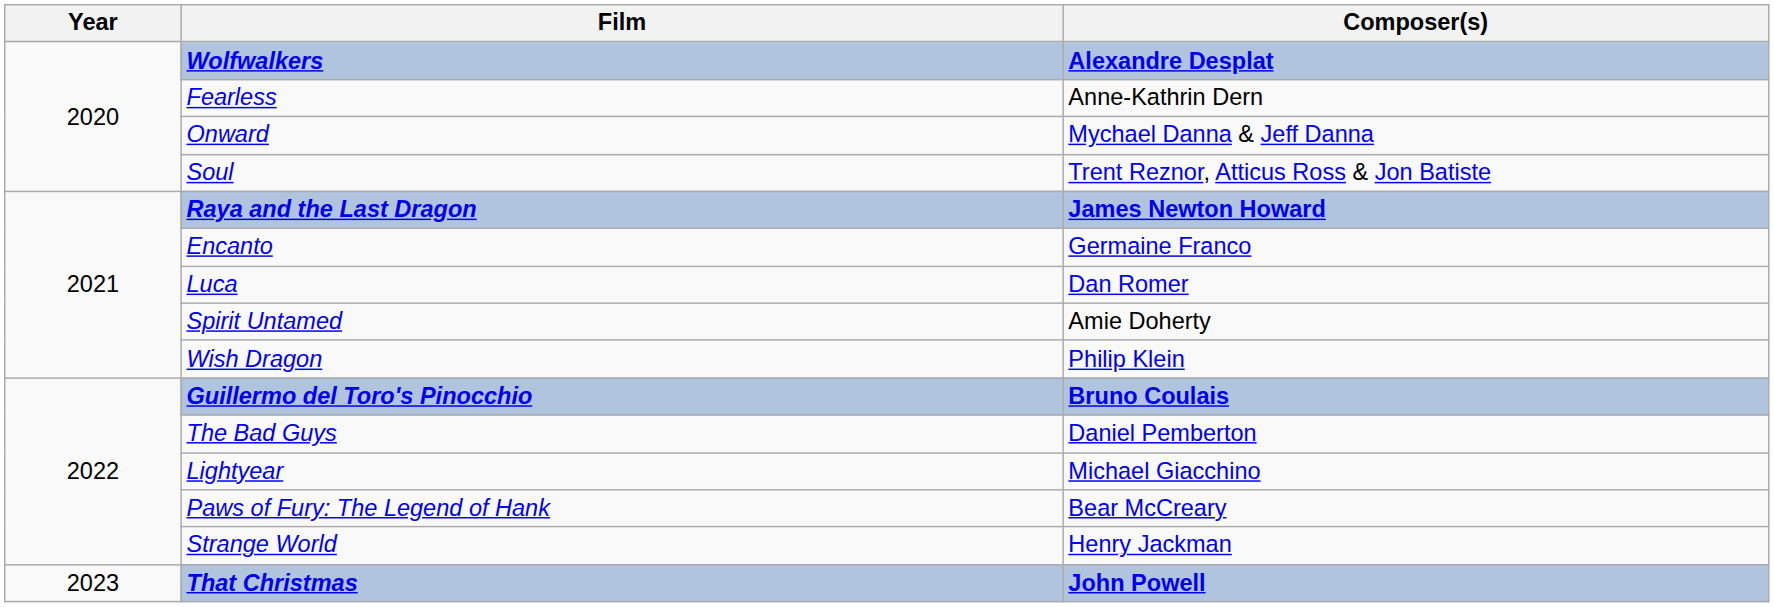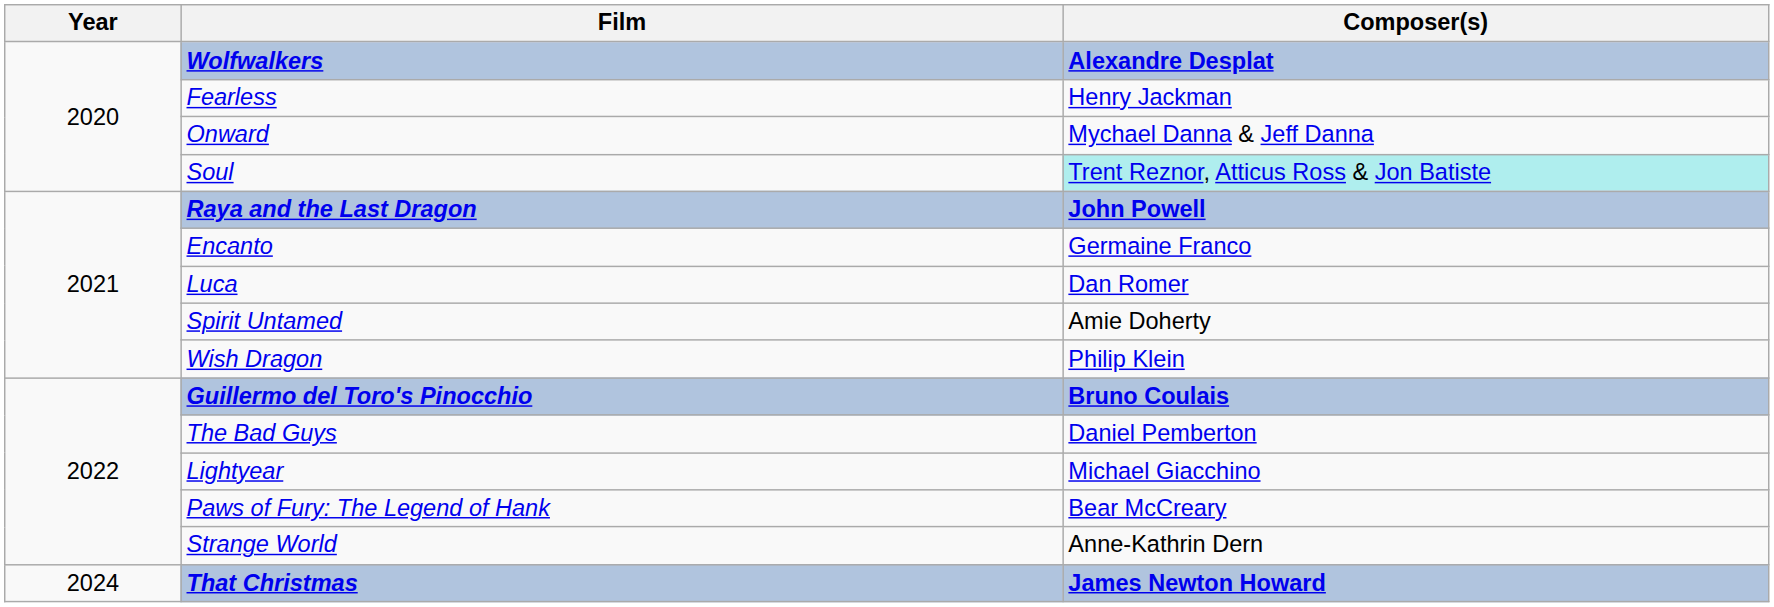Fearless | Composer(s): Anne-Kathrin Dern -> Henry Jackman
Soul | Composer(s): no background -> paleturquoise background
Raya and the Last Dragon | Composer(s): James Newton Howard -> John Powell
Strange World | Composer(s): Henry Jackman -> Anne-Kathrin Dern
That Christmas | Year: 2023 -> 2024
That Christmas | Composer(s): John Powell -> James Newton Howard
